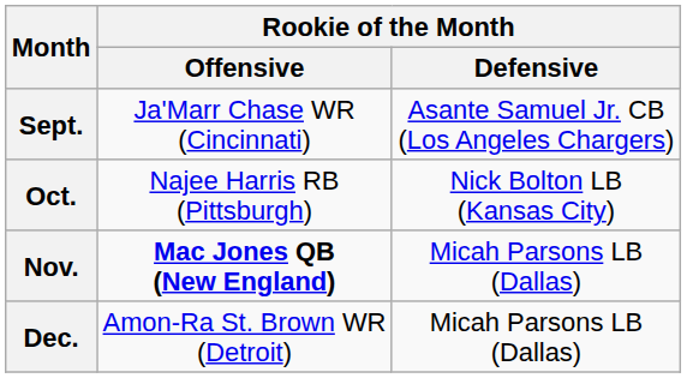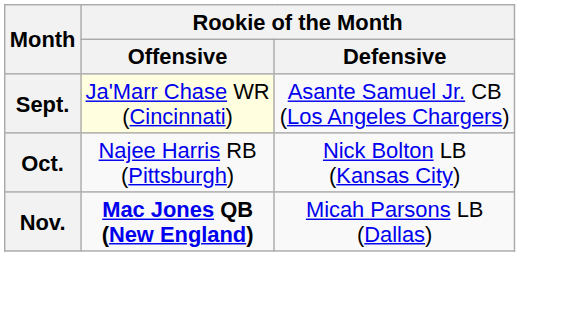Sept. | Rookie of the Month / Offensive: no background -> lightyellow background
- row: Dec. | Amon-Ra St. Brown WR (Detroit) | Micah Parsons LB (Dallas)
